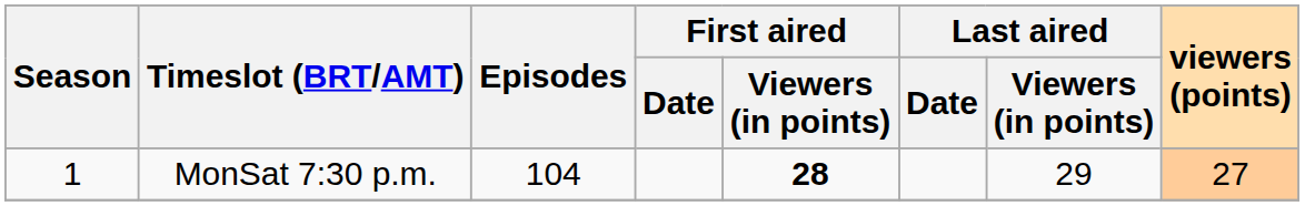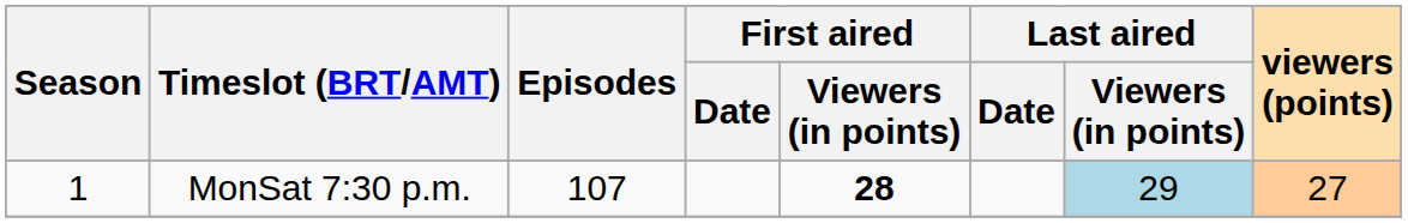MonSat 7:30 p.m. | Episodes: 104 -> 107
MonSat 7:30 p.m. | Last aired / Viewers (in points): no background -> lightblue background
